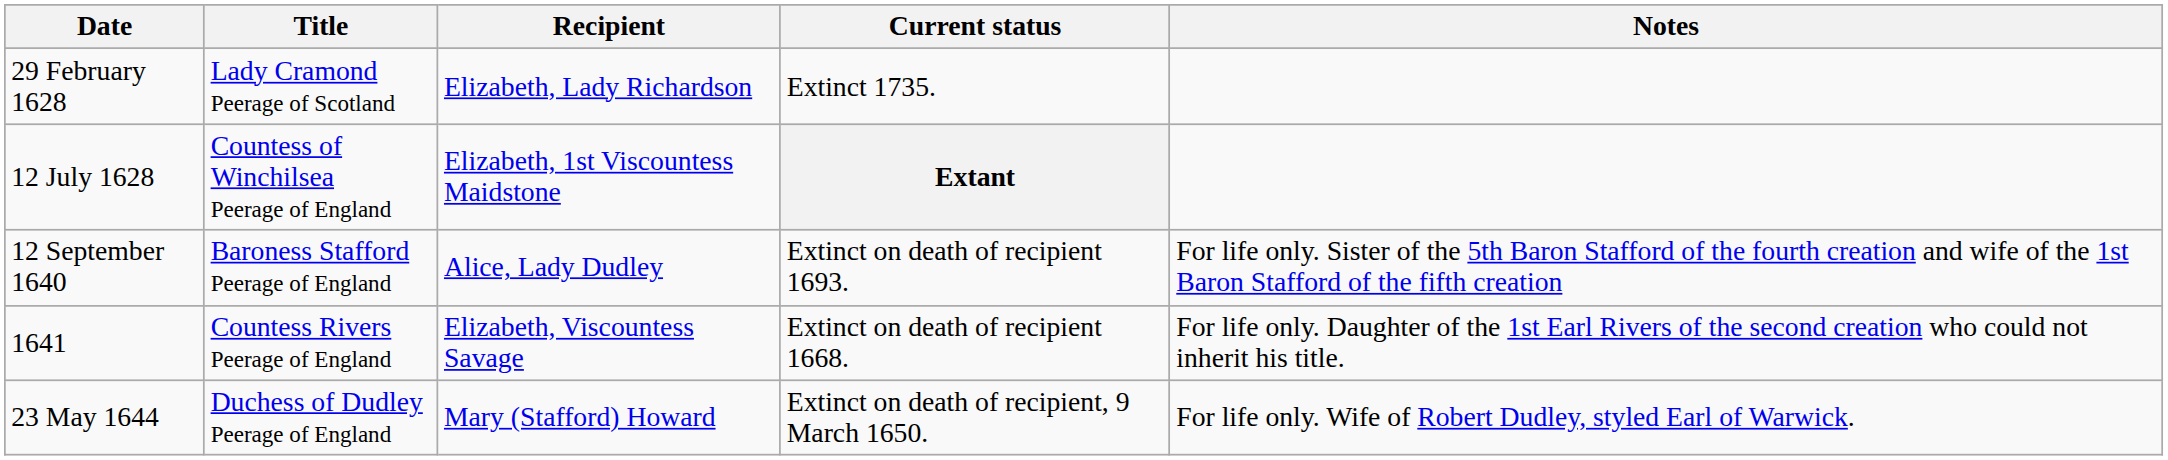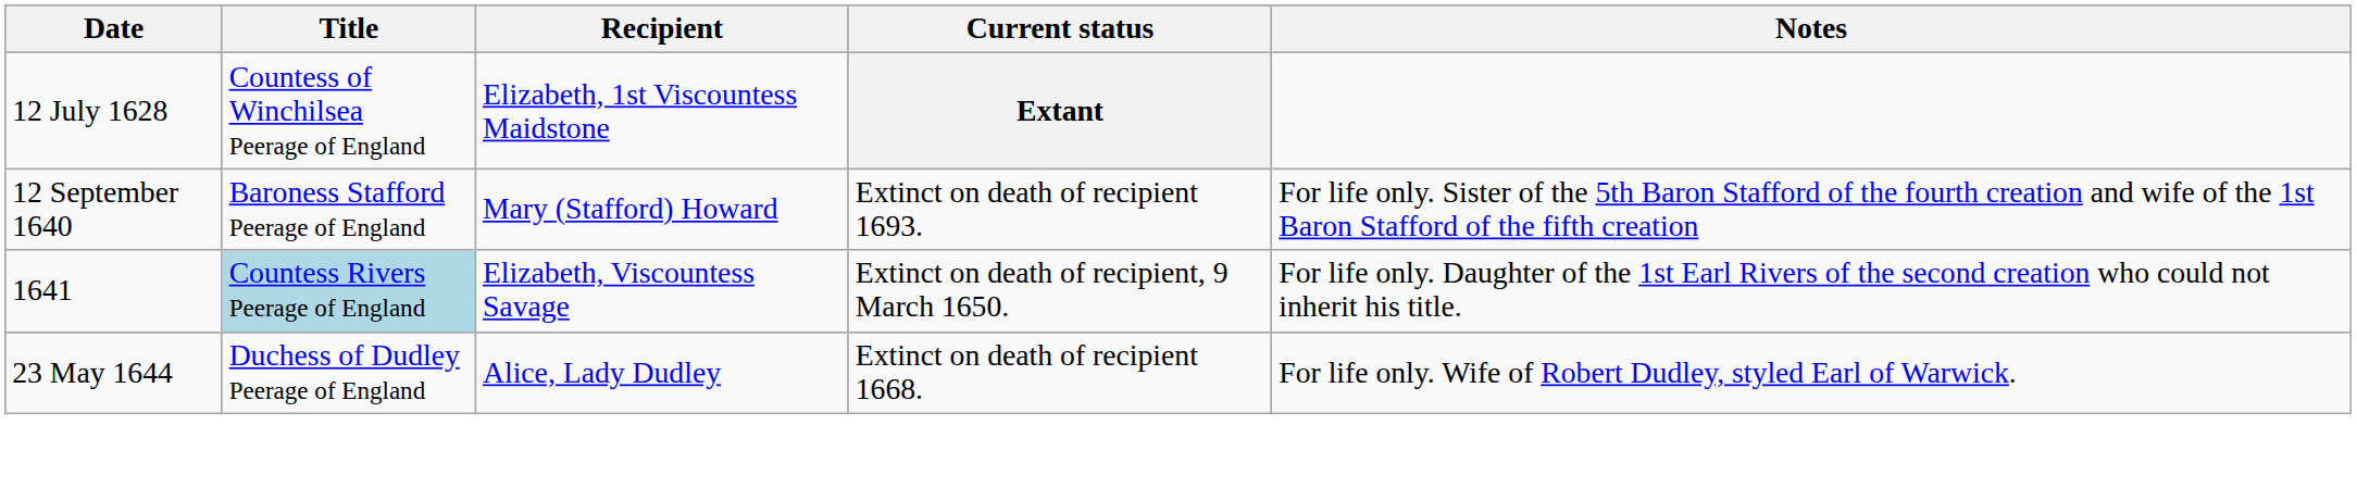- row: 29 February 1628 | Lady Cramond Peerage of Scotland | Elizabeth, Lady Richardson | Extinct 1735.
12 September 1640 | Recipient: Alice, Lady Dudley -> Mary (Stafford) Howard
1641 | Title: no background -> lightblue background
1641 | Current status: Extinct on death of recipient 1668. -> Extinct on death of recipient, 9 March 1650.
23 May 1644 | Recipient: Mary (Stafford) Howard -> Alice, Lady Dudley
23 May 1644 | Current status: Extinct on death of recipient, 9 March 1650. -> Extinct on death of recipient 1668.
